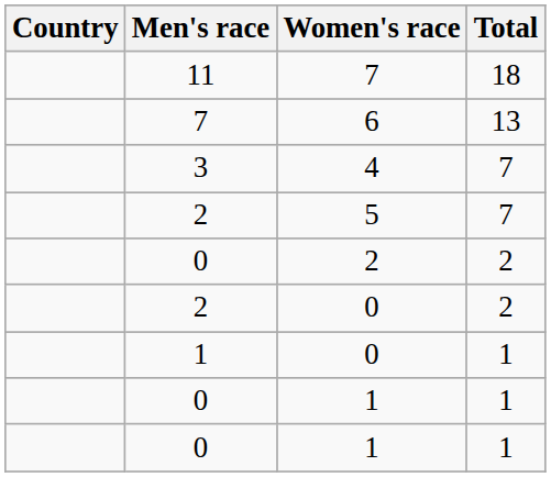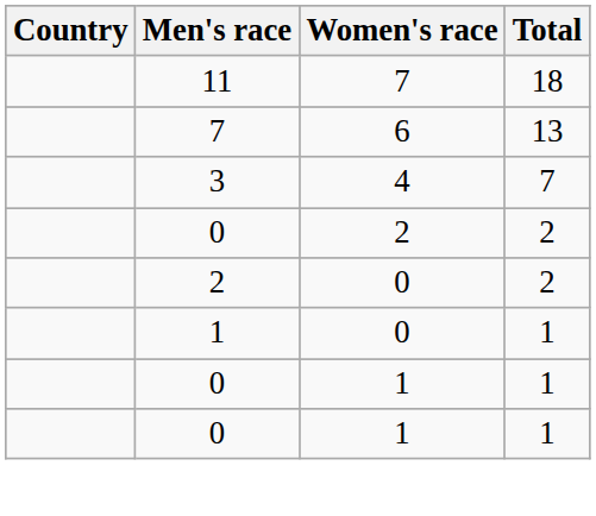- row: 2 | 5 | 7
